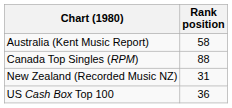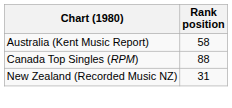- row: US Cash Box Top 100 | 36
